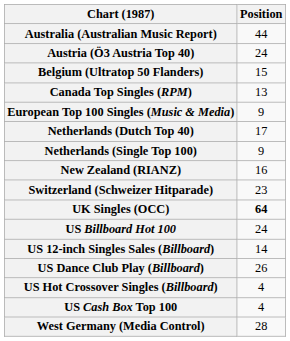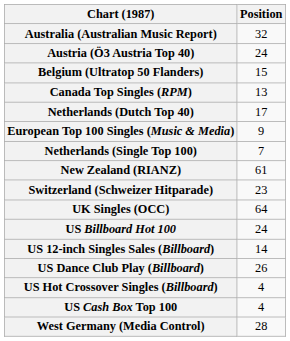Australia (Australian Music Report) | Position: 44 -> 32
rows swapped: European Top 100 Singles (Music & Media) <-> Netherlands (Dutch Top 40)
Netherlands (Single Top 100) | Position: 9 -> 7
New Zealand (RIANZ) | Position: 16 -> 61
UK Singles (OCC) | Position: bold -> normal
